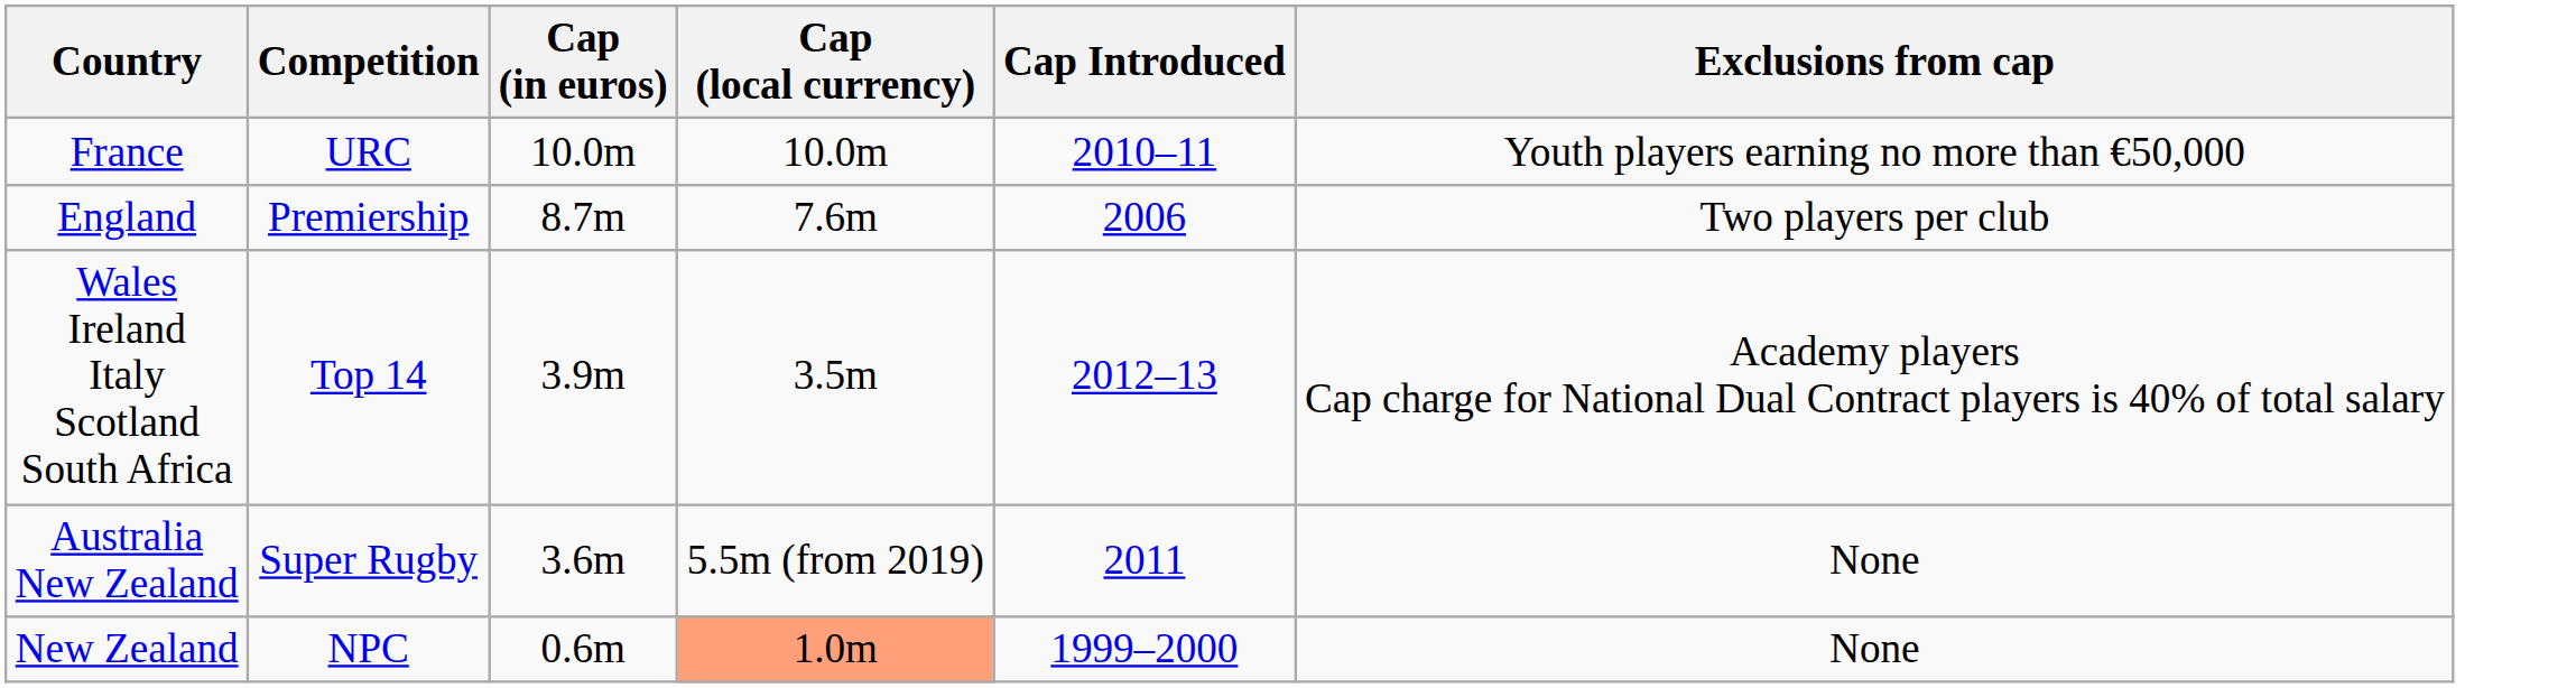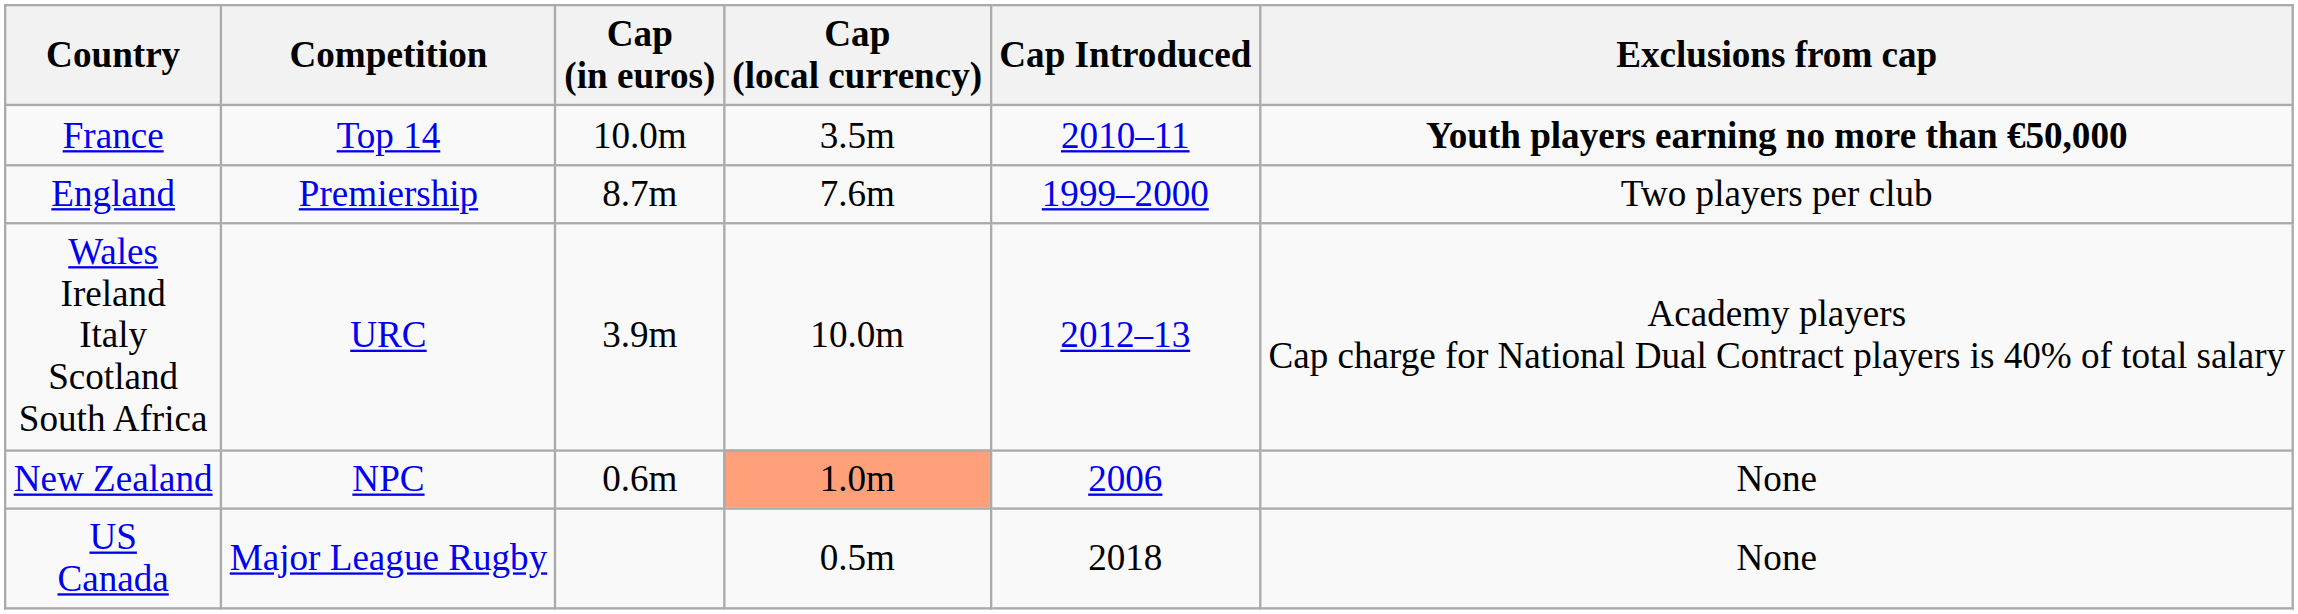France | Competition: URC -> Top 14
France | Cap (local currency): 10.0m -> 3.5m
France | Exclusions from cap: normal -> bold
England | Cap Introduced: 2006 -> 1999–2000
Wales Ireland Italy Scotland South Africa | Competition: Top 14 -> URC
Wales Ireland Italy Scotland South Africa | Cap (local currency): 3.5m -> 10.0m
- row: Australia New Zealand | Super Rugby | 3.6m | 5.5m (from 2019) | 2011 | None
New Zealand | Cap Introduced: 1999–2000 -> 2006
+ row: US Canada | Major League Rugby | 0.5m | 2018 | None
